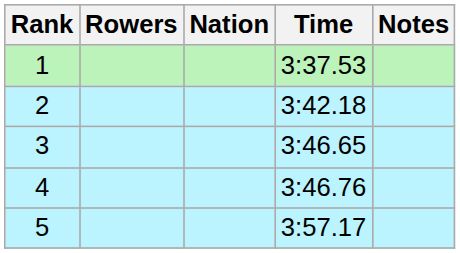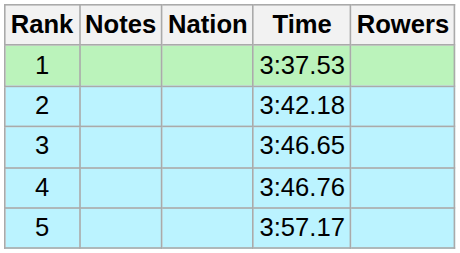columns swapped: Rowers <-> Notes
